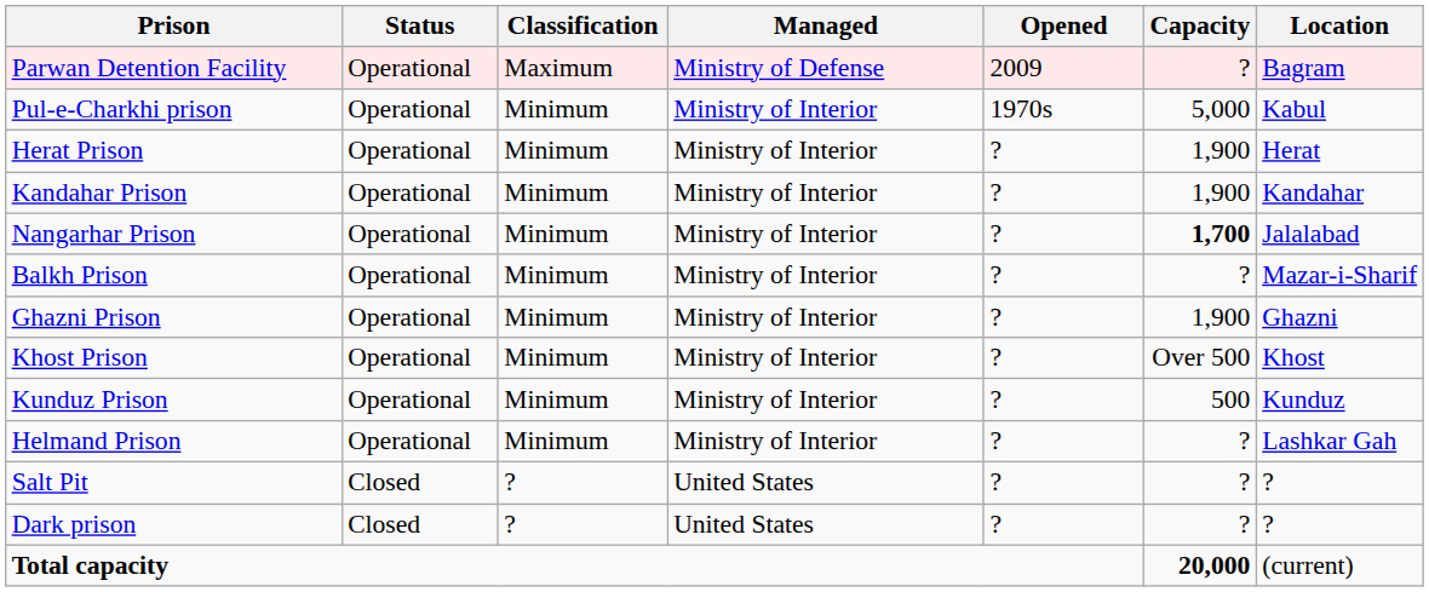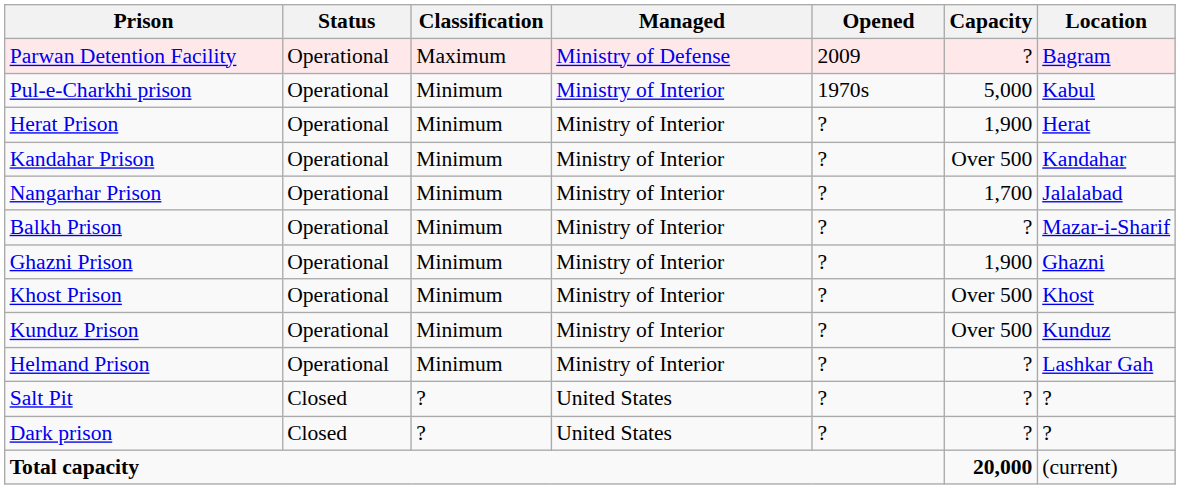Kandahar Prison | Capacity: 1,900 -> Over 500
Nangarhar Prison | Capacity: bold -> normal
Kunduz Prison | Capacity: 500 -> Over 500
